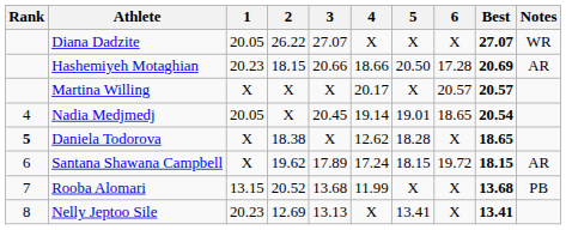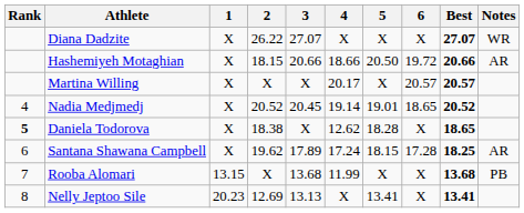Diana Dadzite | 1: 20.05 -> X
Hashemiyeh Motaghian | 1: 20.23 -> X
Hashemiyeh Motaghian | 6: 17.28 -> 19.72
Hashemiyeh Motaghian | Best: 20.69 -> 20.66
Nadia Medjmedj | 1: 20.05 -> X
Nadia Medjmedj | 2: X -> 20.52
Nadia Medjmedj | Best: 20.54 -> 20.52
Santana Shawana Campbell | 6: 19.72 -> 17.28
Santana Shawana Campbell | Best: 18.15 -> 18.25
Rooba Alomari | 2: 20.52 -> X
